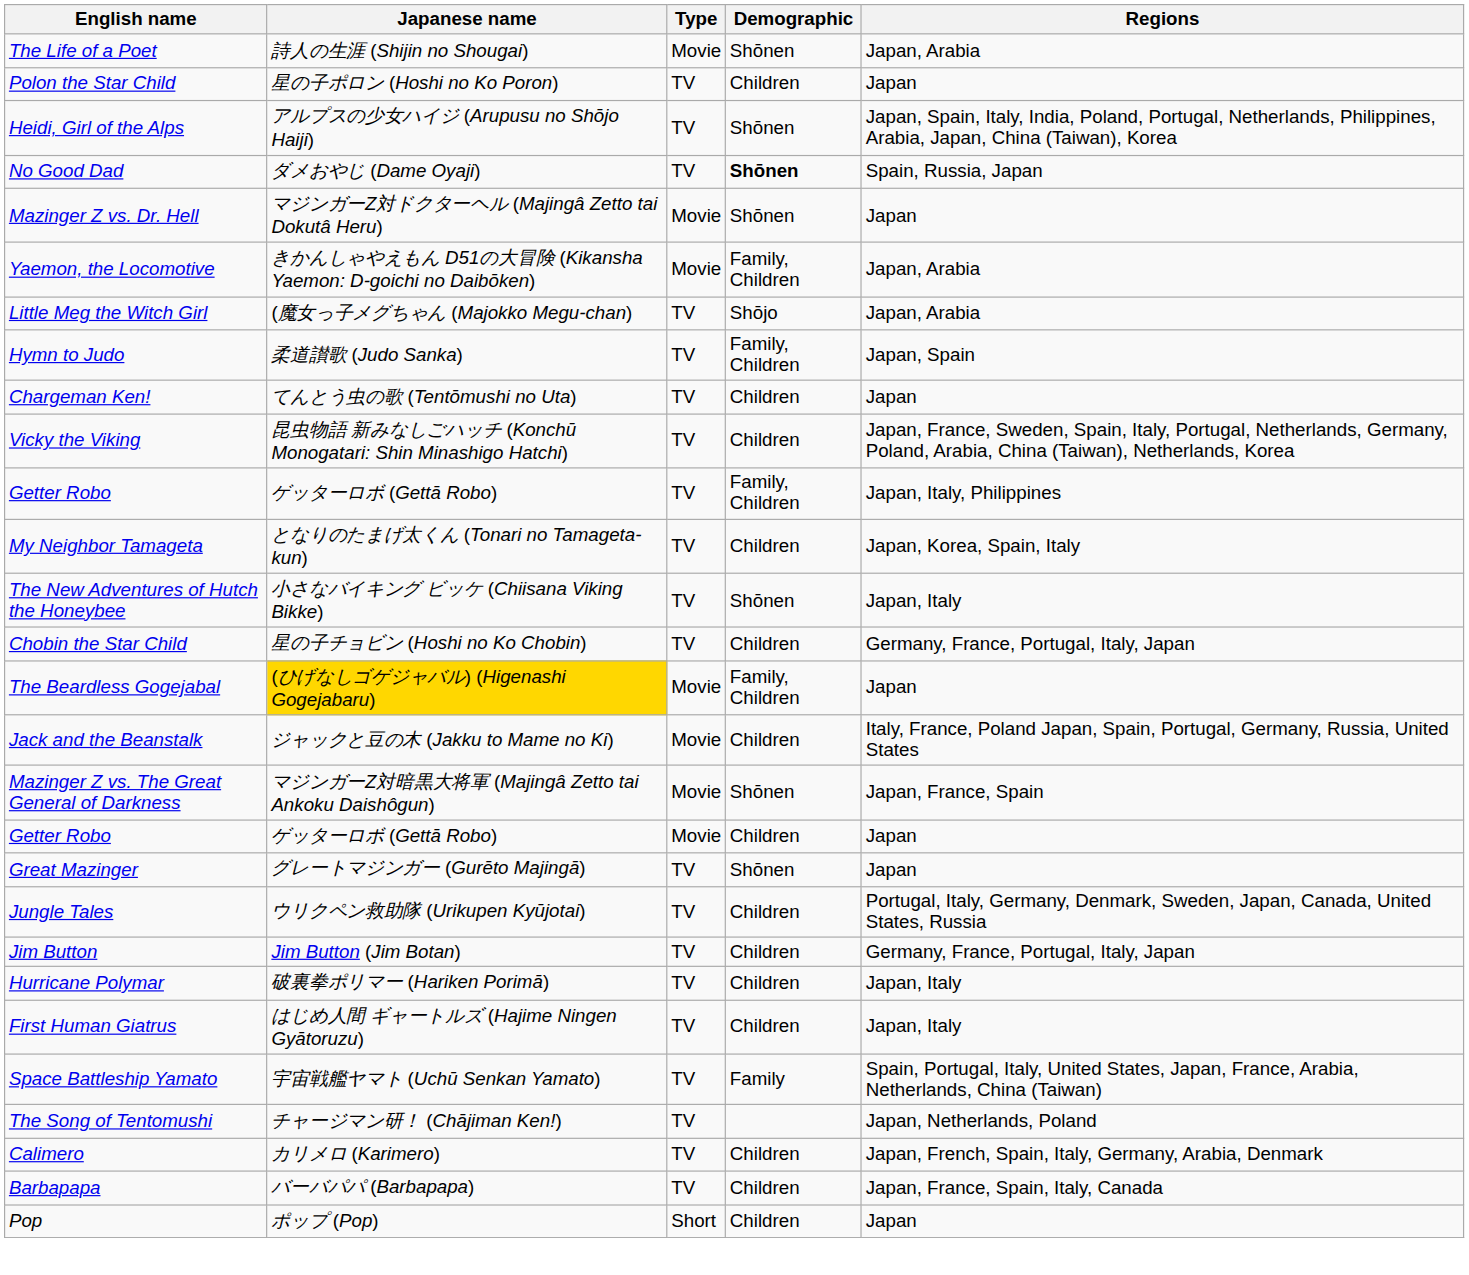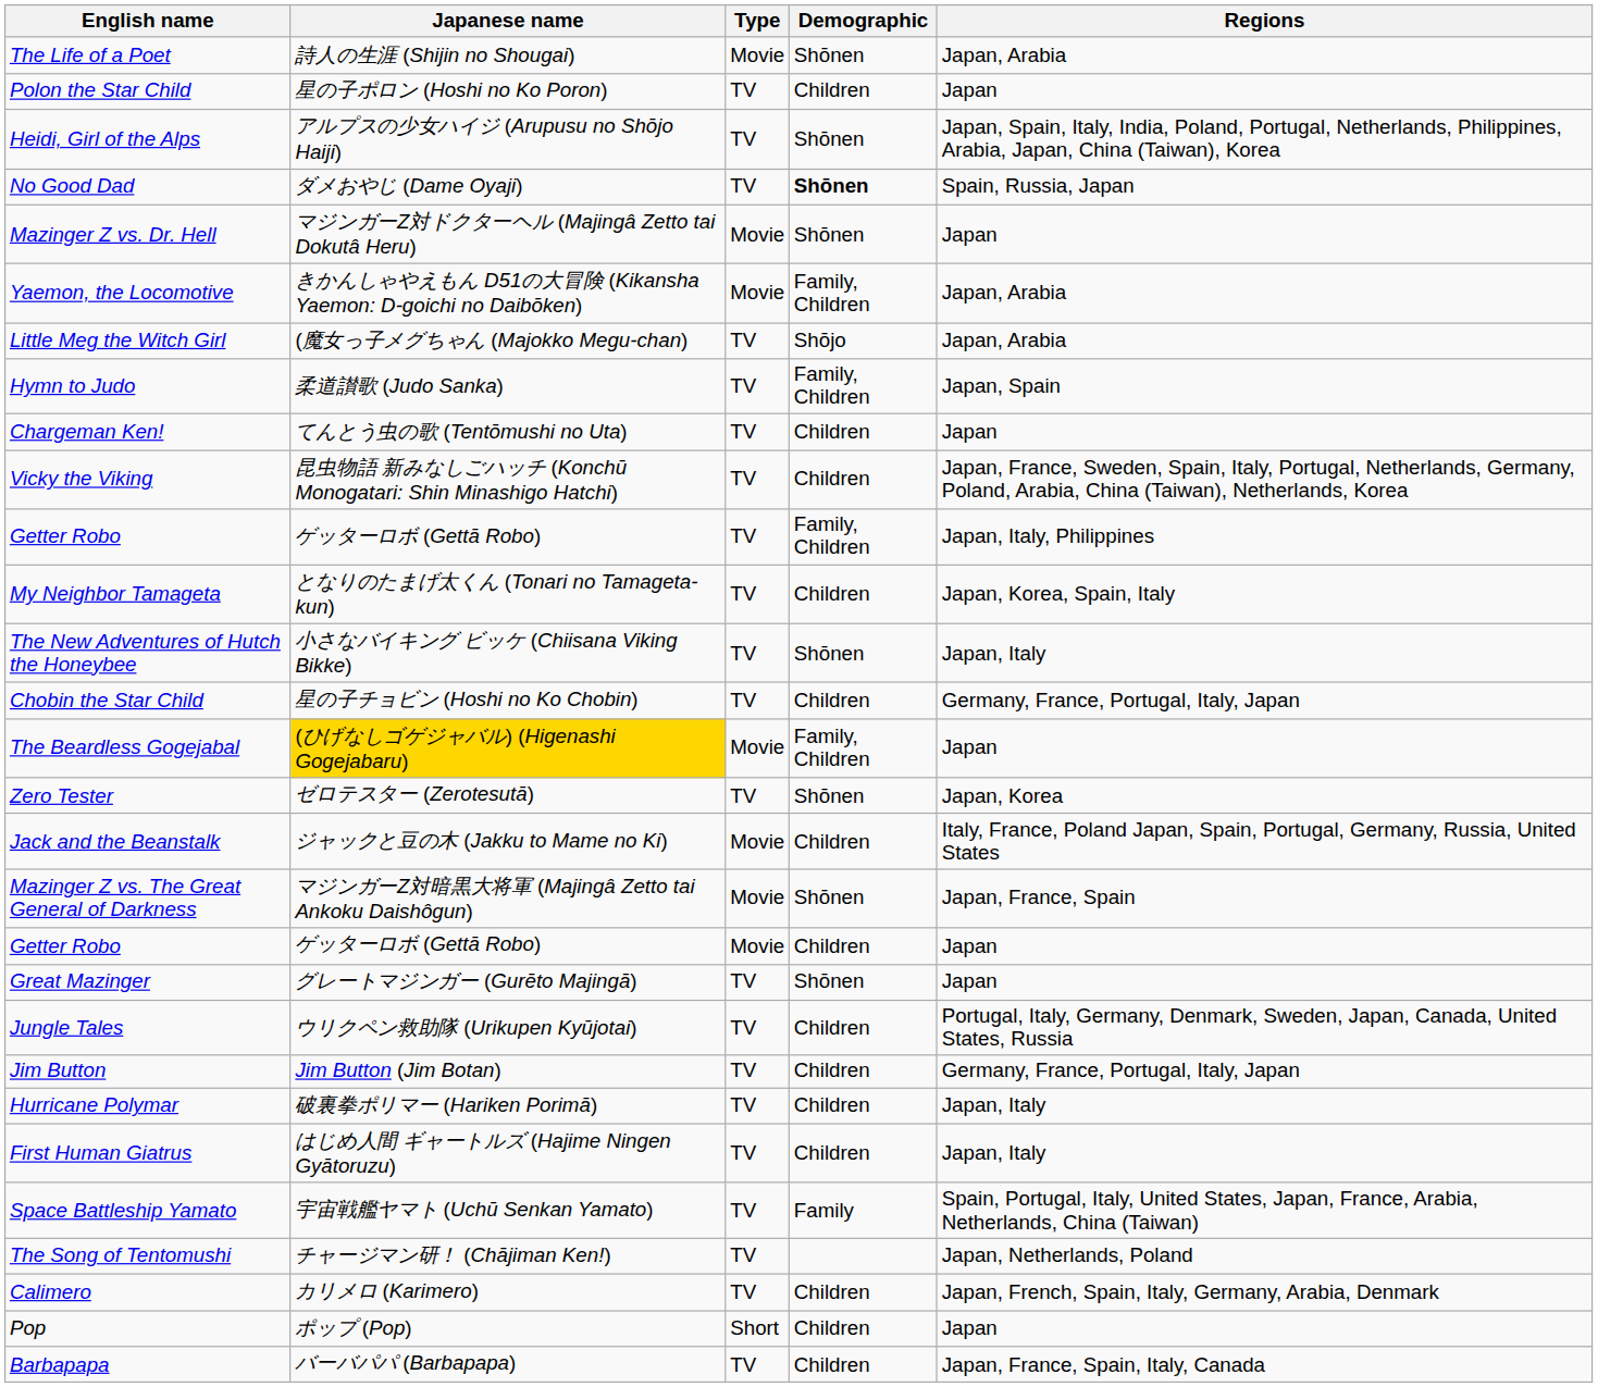+ row: Zero Tester | ゼロテスター (Zerotesutā) | TV | Shōnen | Japan, Korea
rows swapped: Barbapapa <-> Pop
